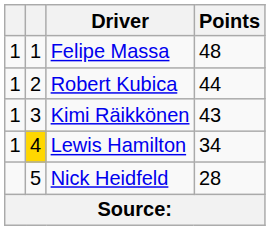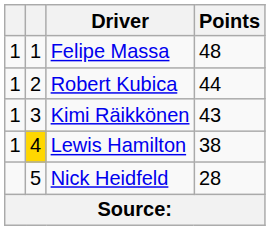Lewis Hamilton | Points: 34 -> 38
